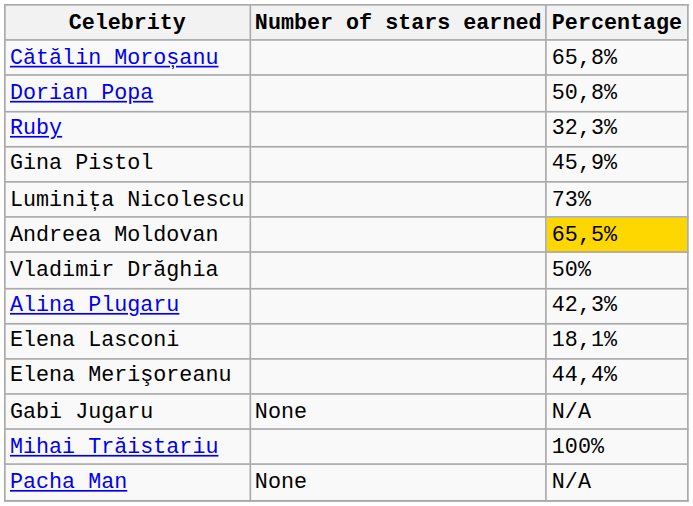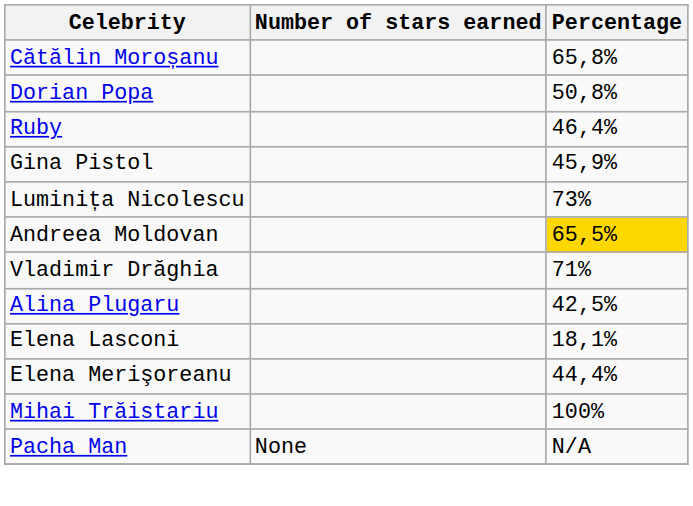Ruby | Percentage: 32,3% -> 46,4%
Vladimir Drăghia | Percentage: 50% -> 71%
Alina Plugaru | Percentage: 42,3% -> 42,5%
- row: Gabi Jugaru | None | N/A
